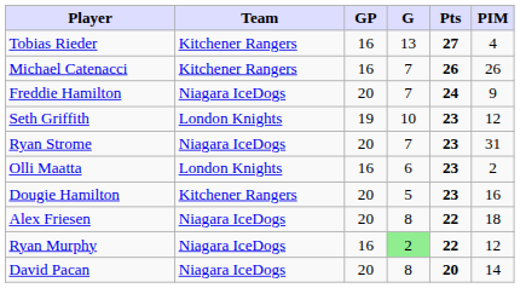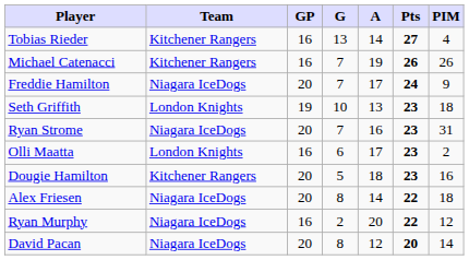+ column: A | 14 | 19 | 17 | 13 | 16 | 17 | 18 | 14 | 20 | 12
Seth Griffith | PIM: 12 -> 18
Ryan Murphy | G: lightgreen background -> no background
